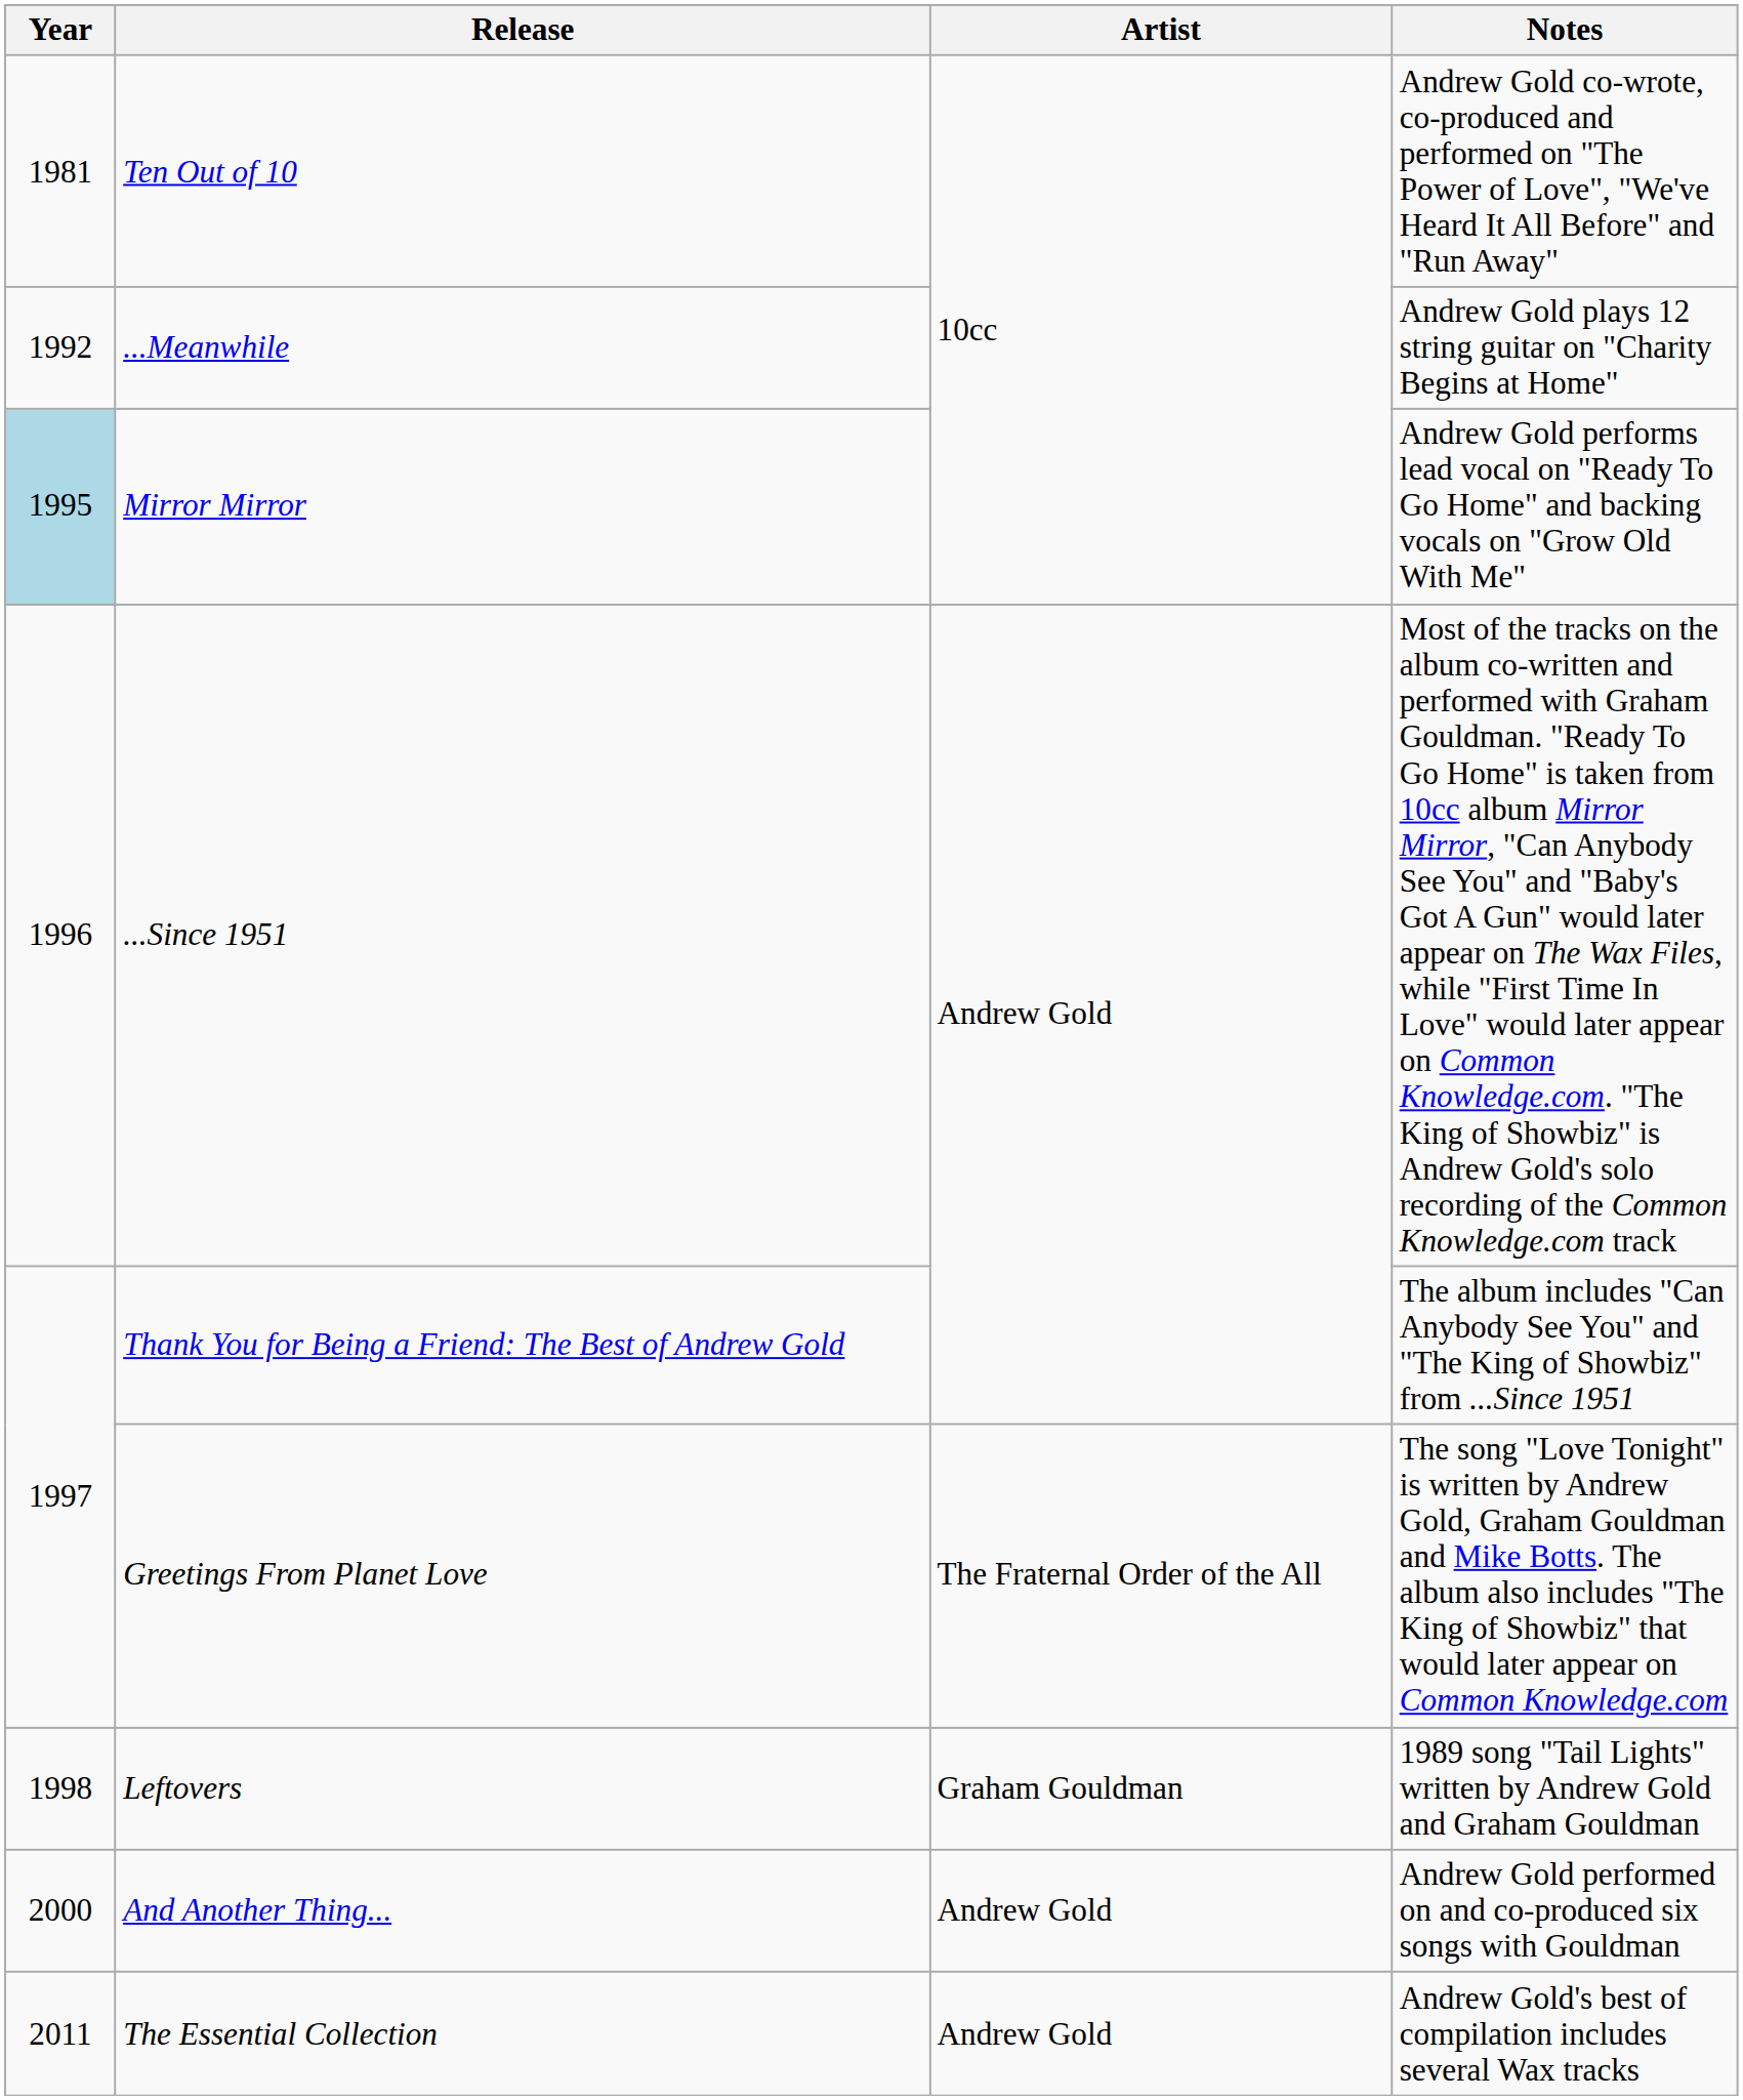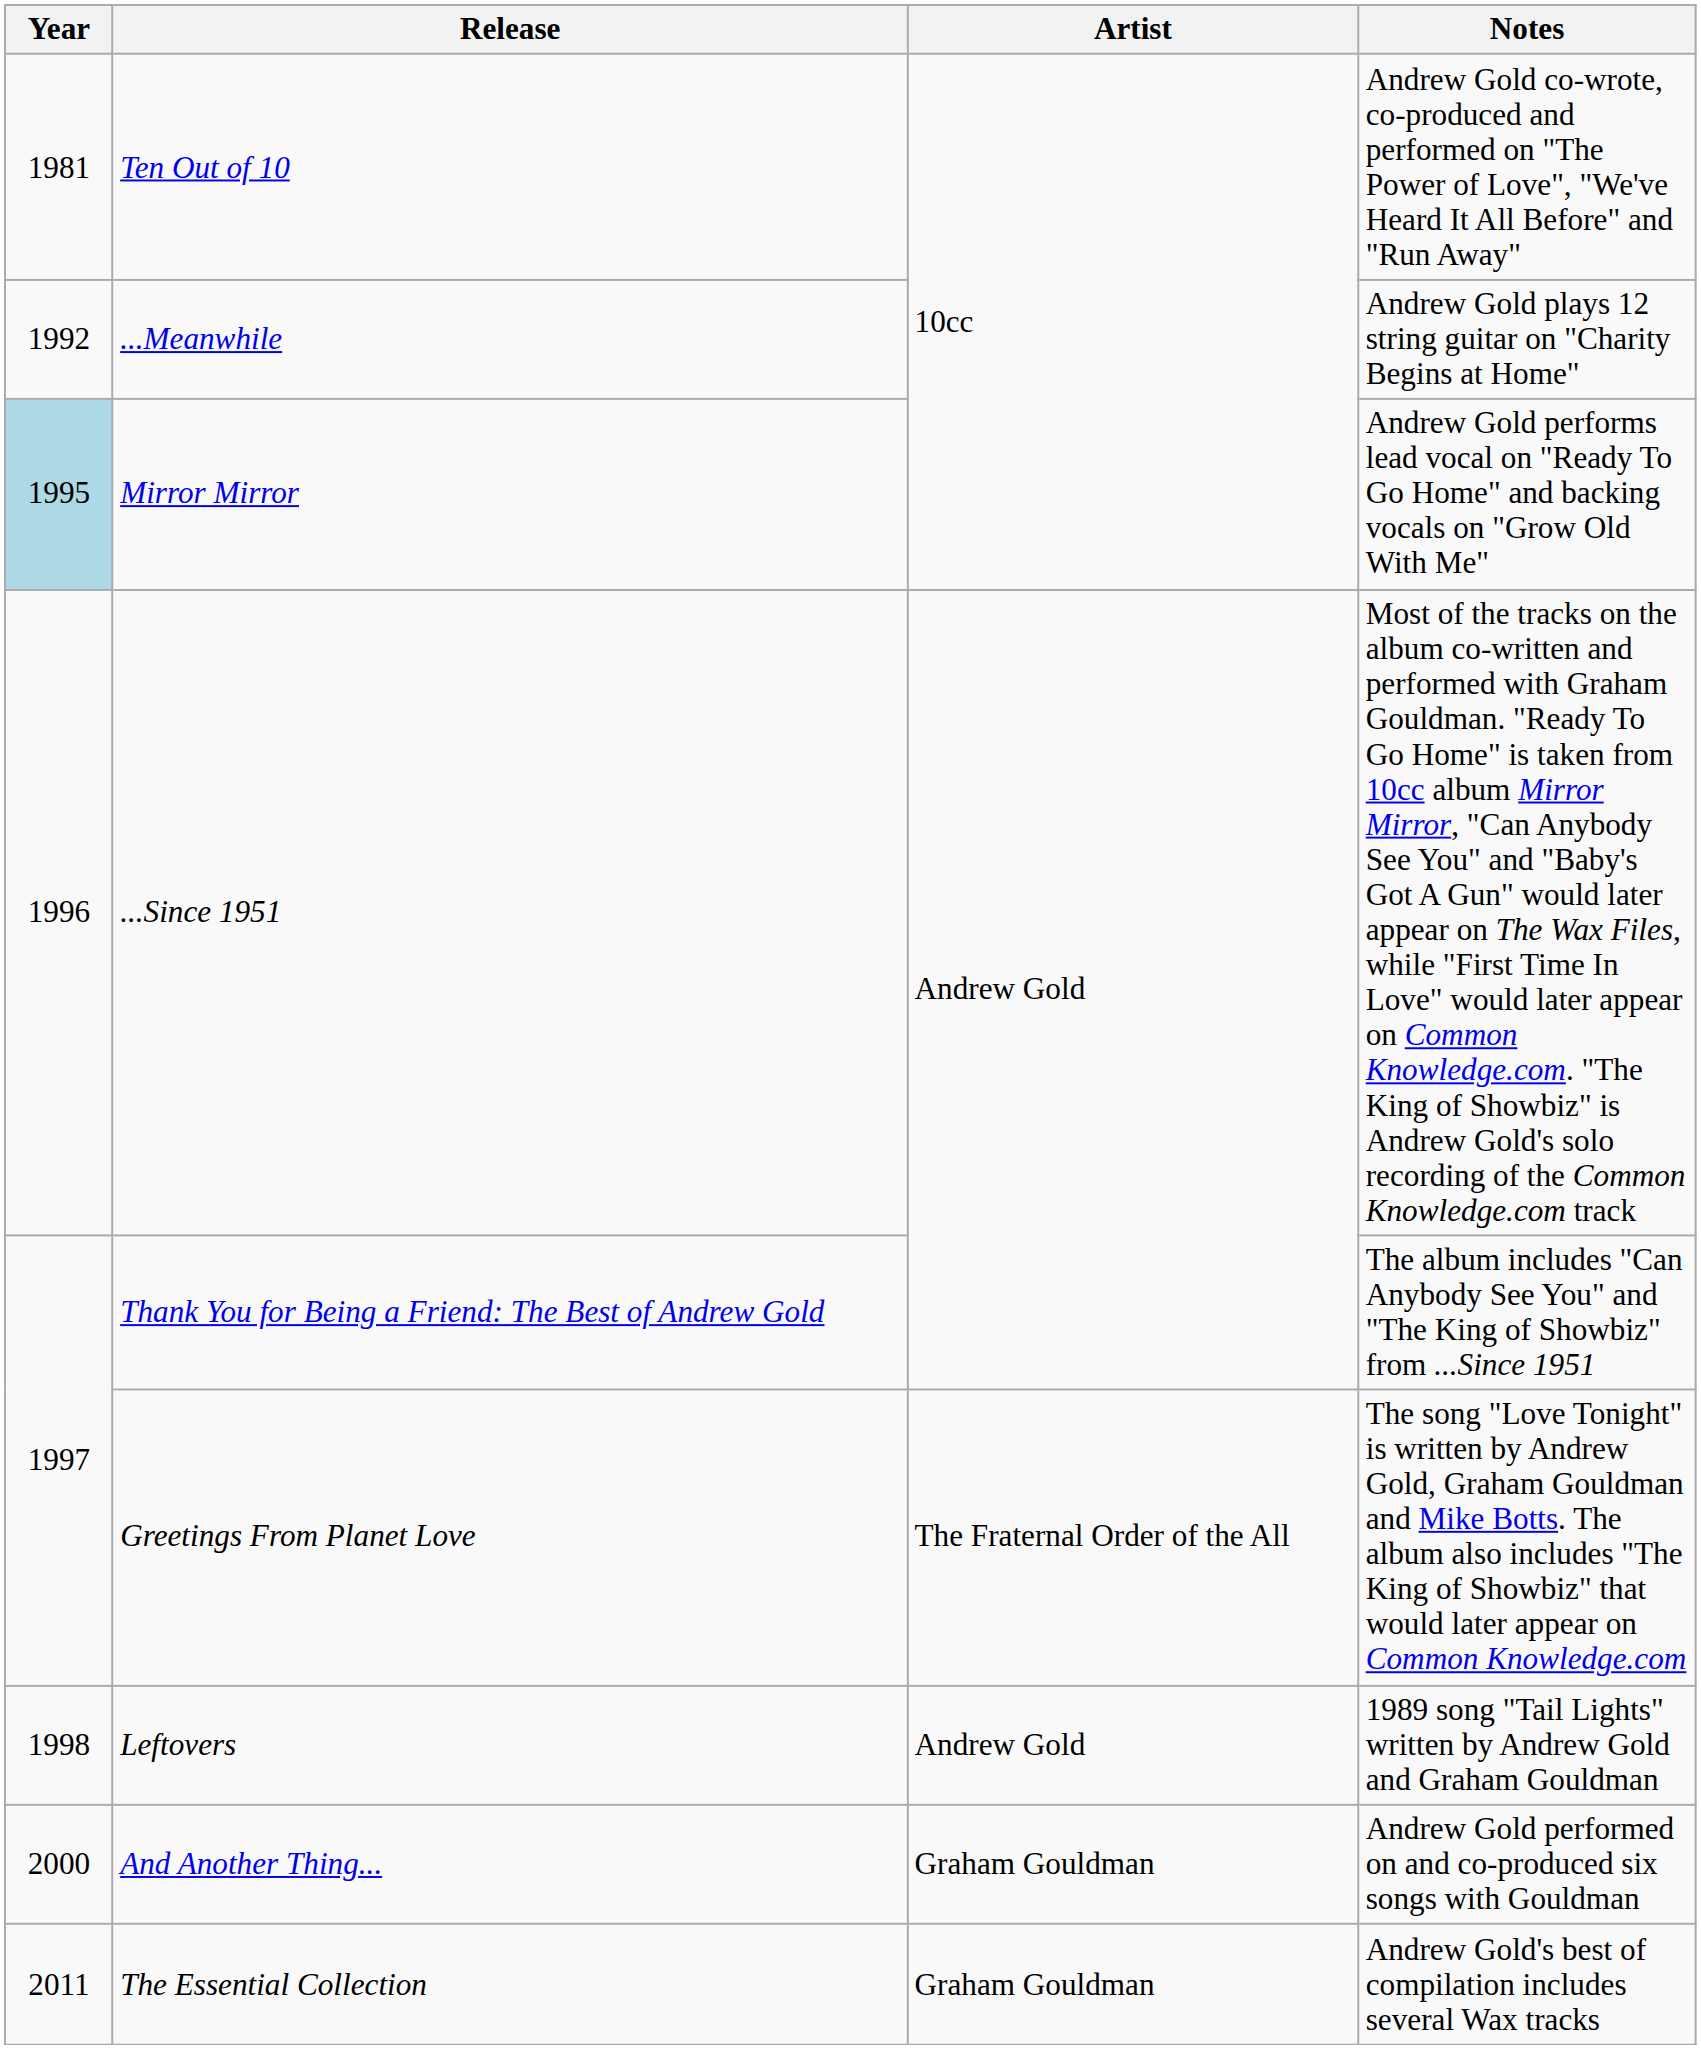Leftovers | Artist: Graham Gouldman -> Andrew Gold
And Another Thing... | Artist: Andrew Gold -> Graham Gouldman
The Essential Collection | Artist: Andrew Gold -> Graham Gouldman
